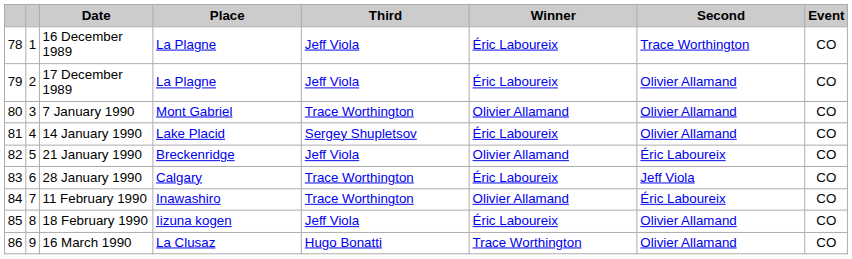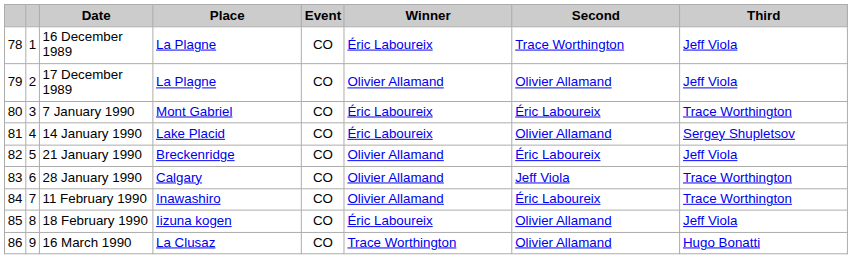columns swapped: Event <-> Third
17 December 1989 | Winner: Éric Laboureix -> Olivier Allamand
7 January 1990 | Winner: Olivier Allamand -> Éric Laboureix
7 January 1990 | Second: Olivier Allamand -> Éric Laboureix
28 January 1990 | Winner: Éric Laboureix -> Olivier Allamand
